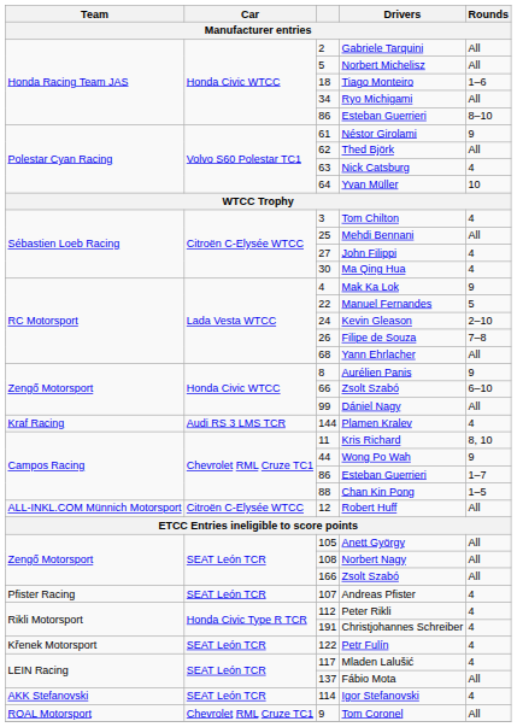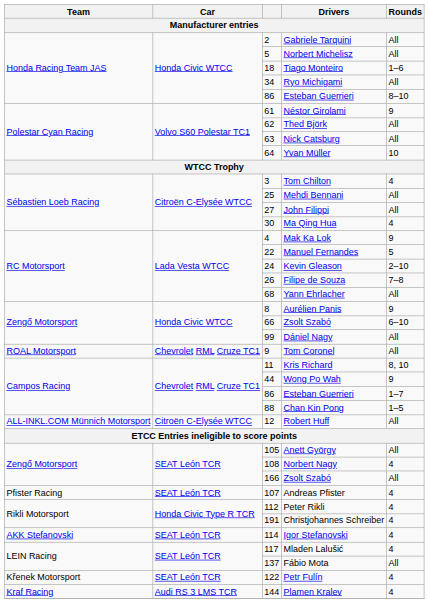Nick Catsburg | Rounds: 4 -> All
John Filippi | Rounds: 4 -> All
rows swapped: Tom Coronel <-> Plamen Kralev
Norbert Nagy | Rounds: All -> 4
rows swapped: Igor Stefanovski <-> Petr Fulín
